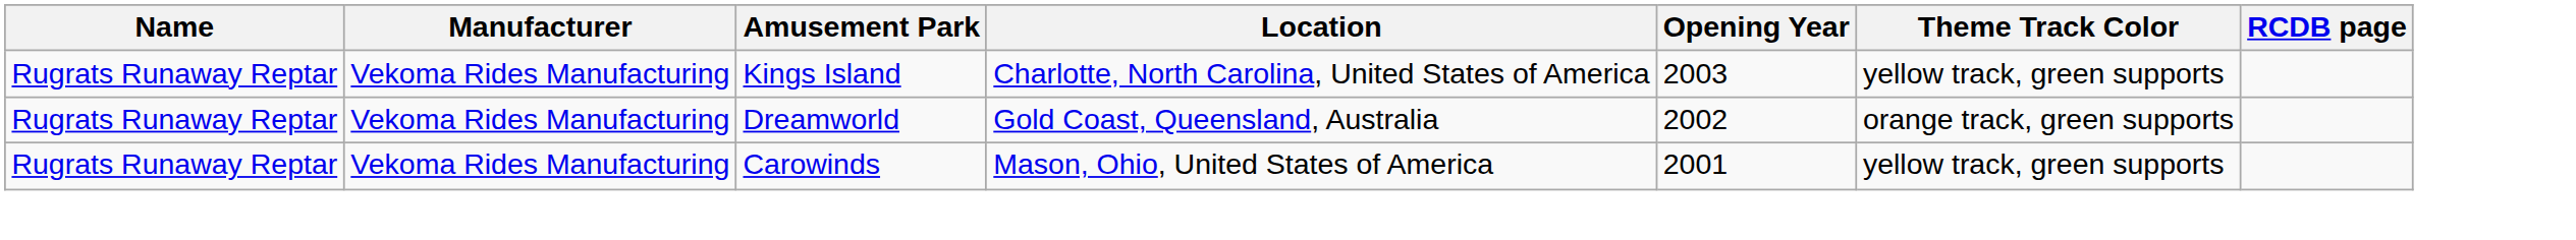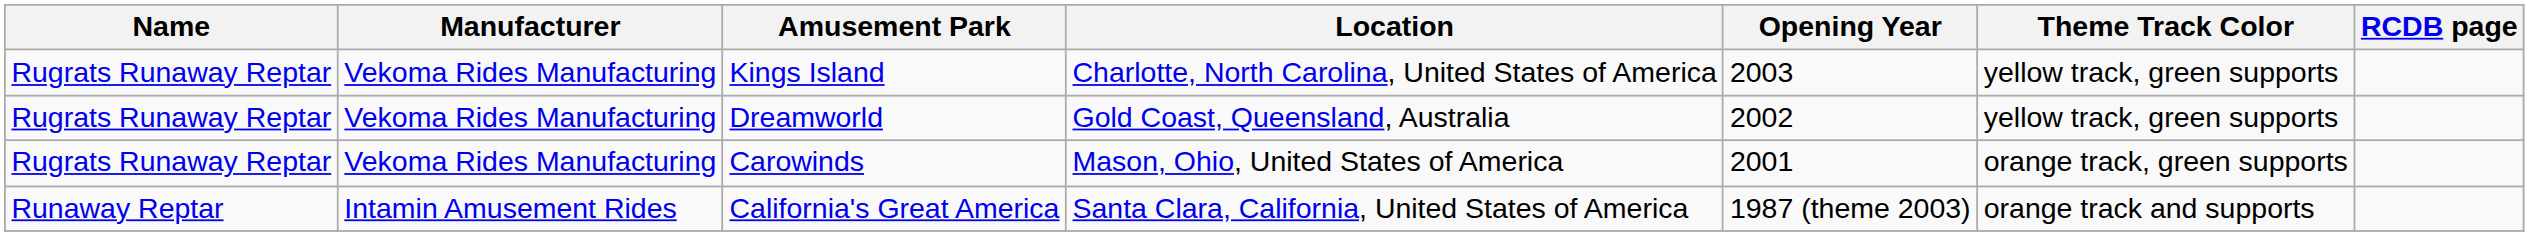Dreamworld | Theme Track Color: orange track, green supports -> yellow track, green supports
Carowinds | Theme Track Color: yellow track, green supports -> orange track, green supports
+ row: Runaway Reptar | Intamin Amusement Rides | California's Great America | Santa Clara, California, United States of America | 1987 (theme 2003) | orange track and supports
